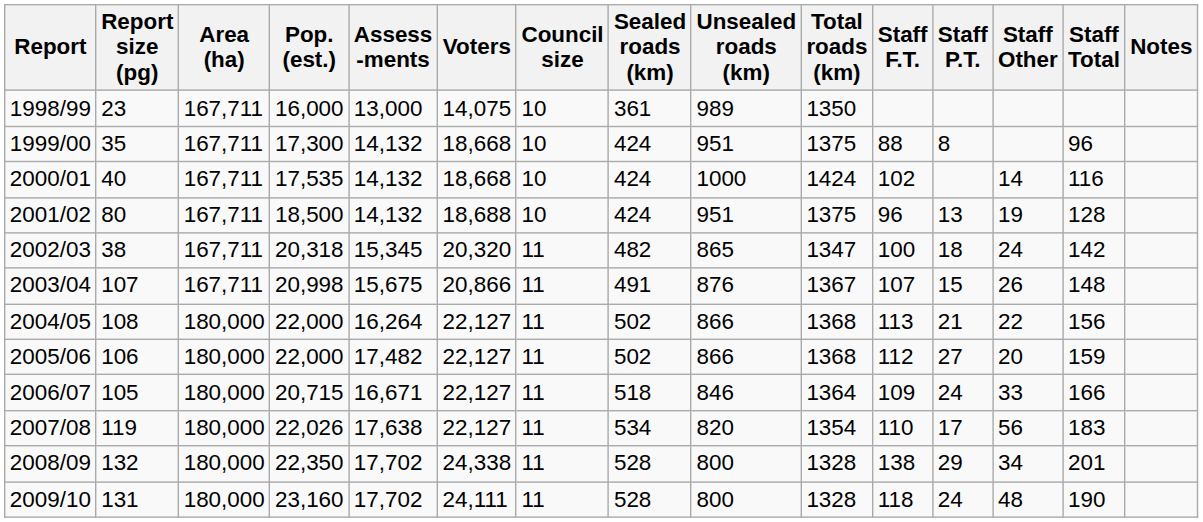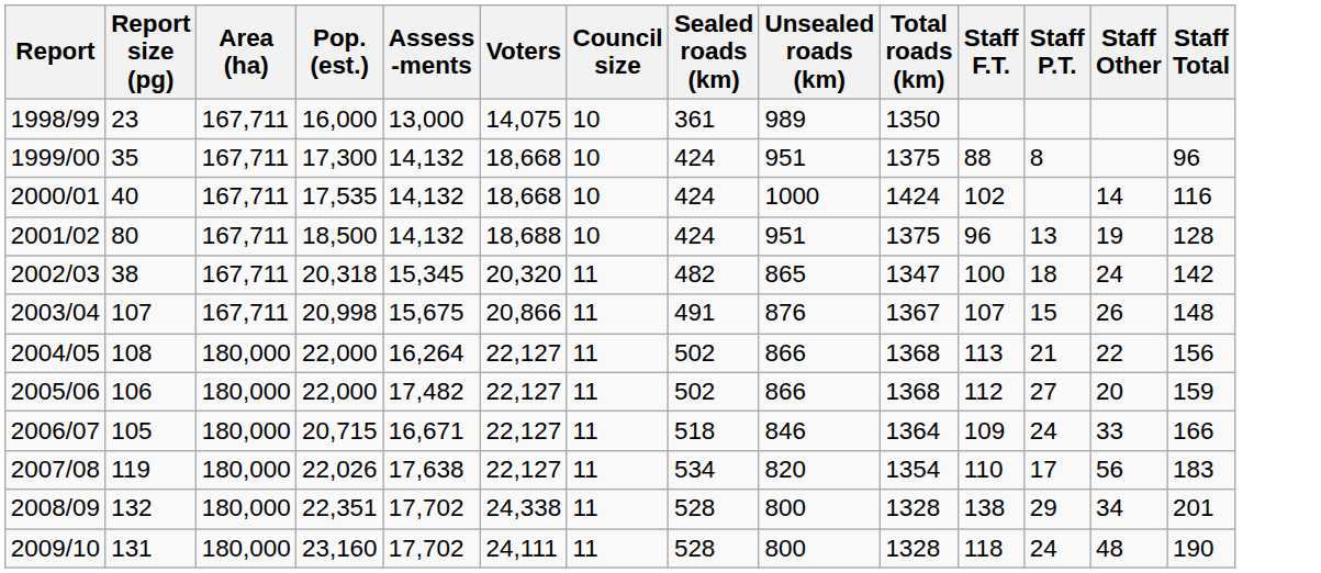- column: Notes
2008/09 | Pop. (est.): 22,350 -> 22,351
